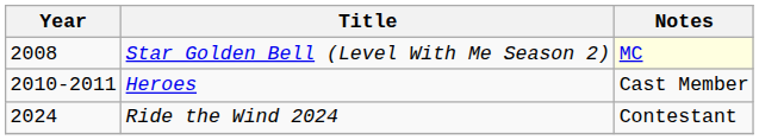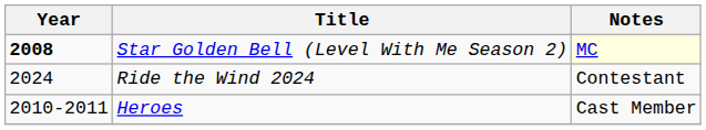Star Golden Bell (Level With Me Season 2) | Year: normal -> bold
rows swapped: Heroes <-> Ride the Wind 2024
